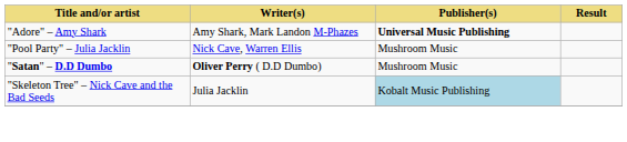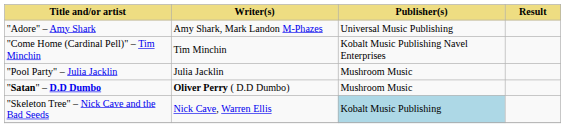"Adore" – Amy Shark | Publisher(s): bold -> normal
+ row: "Come Home (Cardinal Pell)" – Tim Minchin | Tim Minchin | Kobalt Music Publishing Navel Enterprises
"Pool Party" – Julia Jacklin | Writer(s): Nick Cave, Warren Ellis -> Julia Jacklin
"Skeleton Tree" – Nick Cave and the Bad Seeds | Writer(s): Julia Jacklin -> Nick Cave, Warren Ellis
